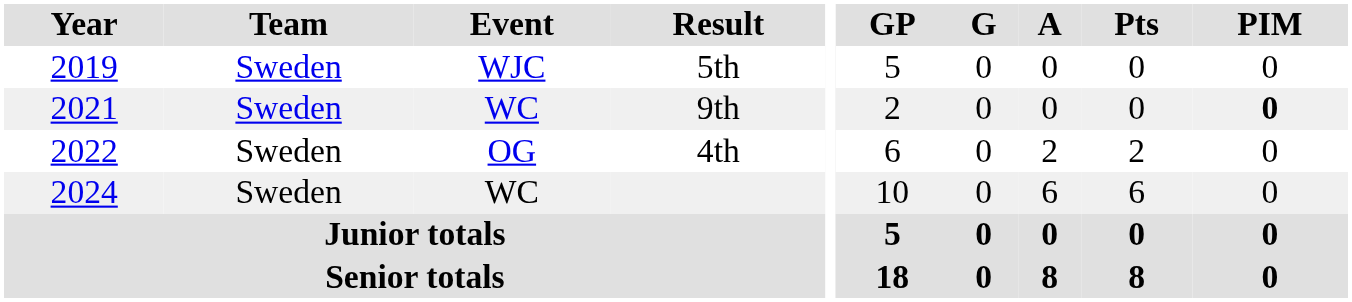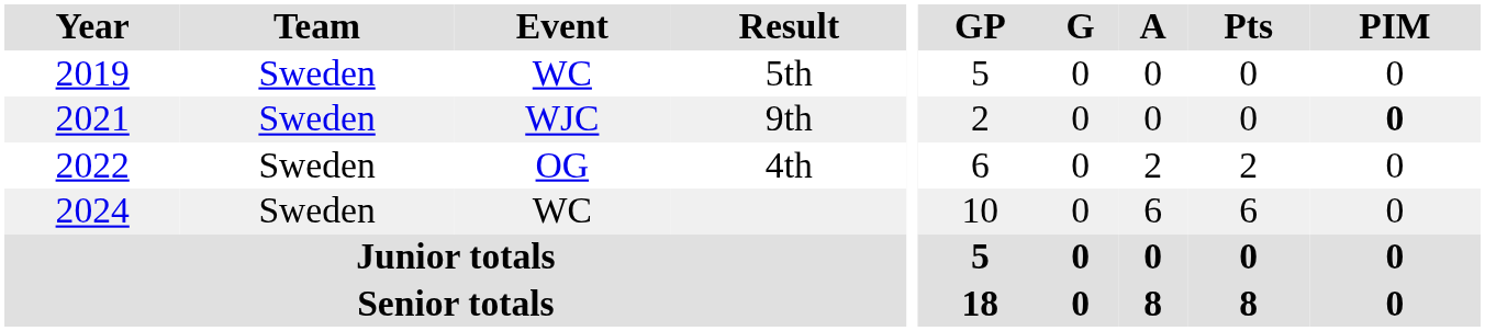5th | Event: WJC -> WC
9th | Event: WC -> WJC
